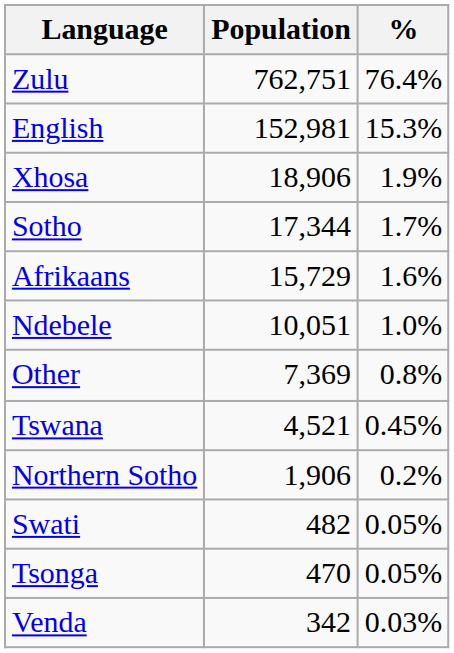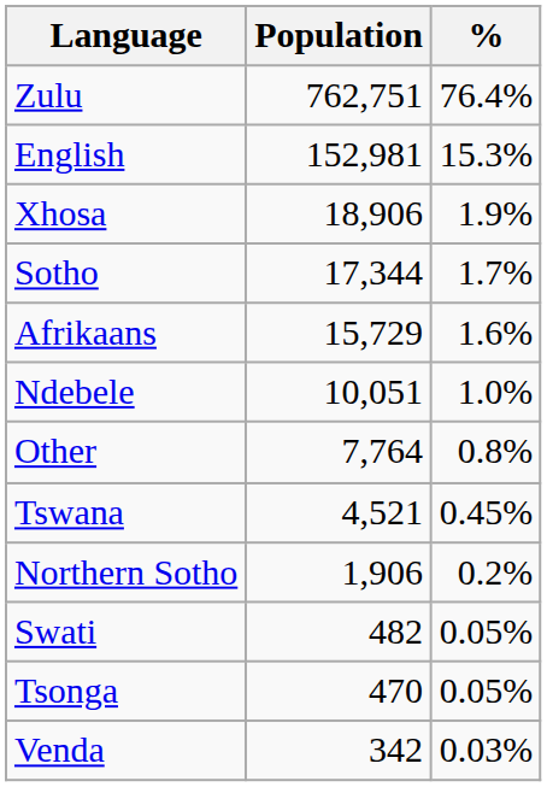Other | Population: 7,369 -> 7,764
